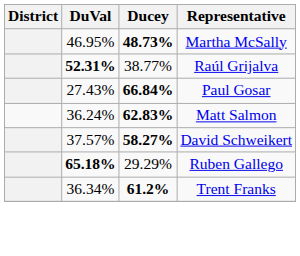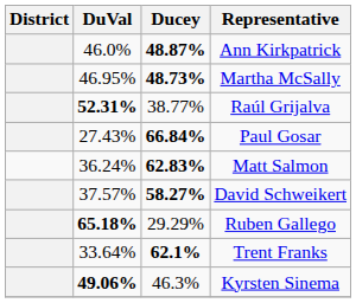+ row: 46.0% | 48.87% | Ann Kirkpatrick
Trent Franks | DuVal: 36.34% -> 33.64%
Trent Franks | Ducey: 61.2% -> 62.1%
+ row: 49.06% | 46.3% | Kyrsten Sinema
